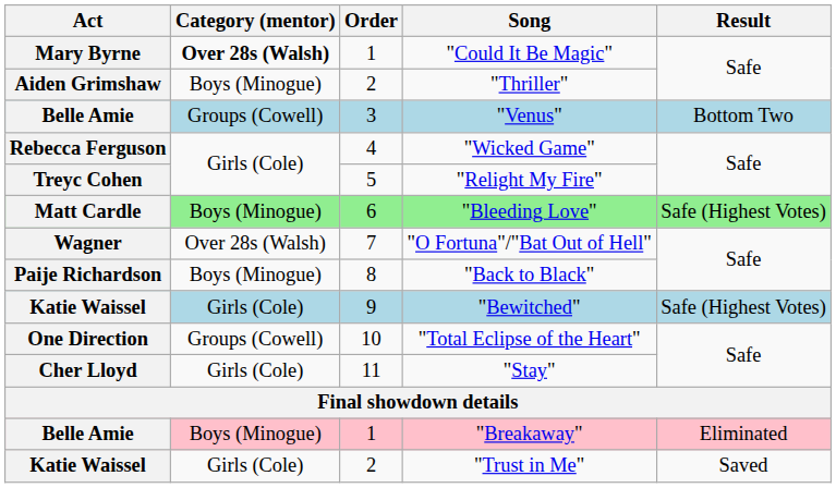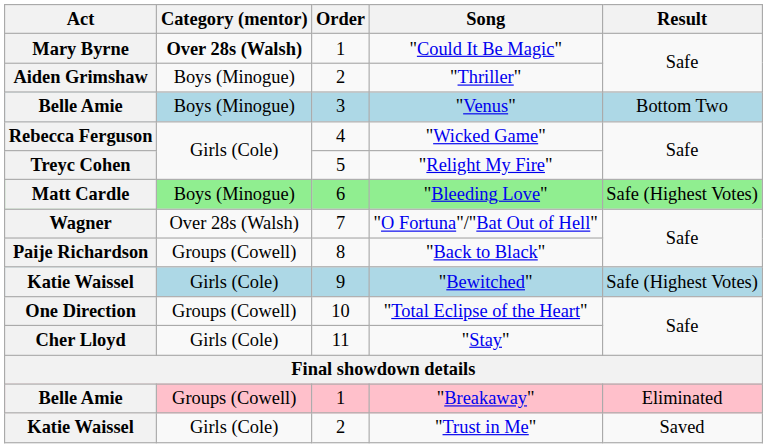"Venus" | Category (mentor): Groups (Cowell) -> Boys (Minogue)
"Back to Black" | Category (mentor): Boys (Minogue) -> Groups (Cowell)
"Breakaway" | Category (mentor): Boys (Minogue) -> Groups (Cowell)
